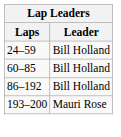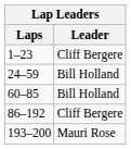+ row: 1–23 | Cliff Bergere
86–192 | Leader: Bill Holland -> Cliff Bergere
